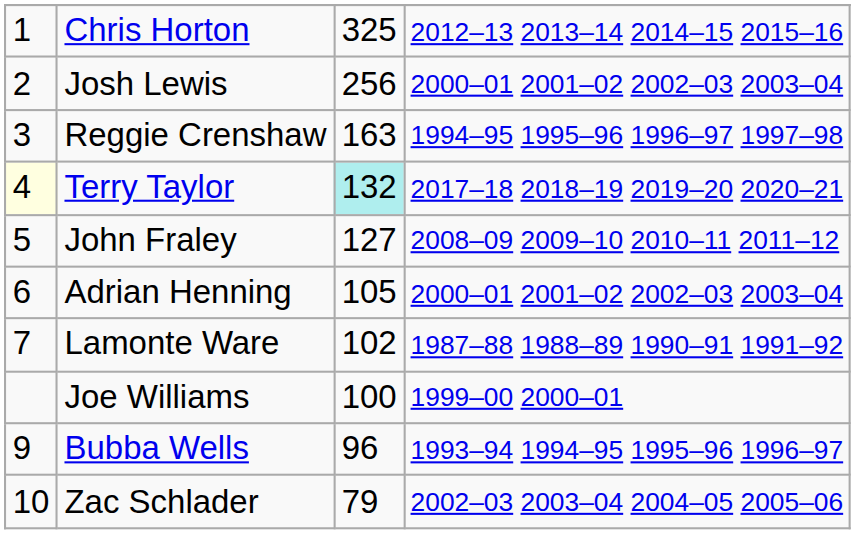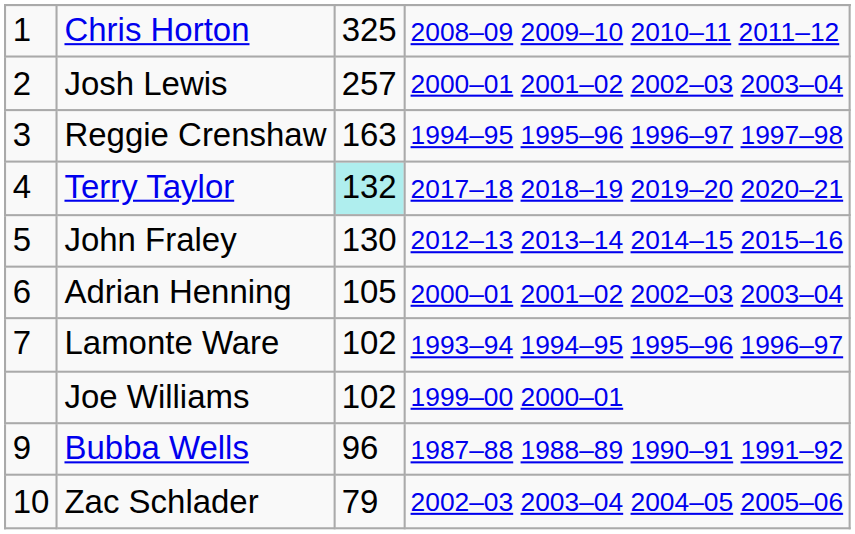Chris Horton | column 4: 2012–13 2013–14 2014–15 2015–16 -> 2008–09 2009–10 2010–11 2011–12
Josh Lewis | column 3: 256 -> 257
Terry Taylor | column 1: lightyellow background -> no background
John Fraley | column 3: 127 -> 130
John Fraley | column 4: 2008–09 2009–10 2010–11 2011–12 -> 2012–13 2013–14 2014–15 2015–16
Lamonte Ware | column 4: 1987–88 1988–89 1990–91 1991–92 -> 1993–94 1994–95 1995–96 1996–97
Joe Williams | column 3: 100 -> 102
Bubba Wells | column 4: 1993–94 1994–95 1995–96 1996–97 -> 1987–88 1988–89 1990–91 1991–92
